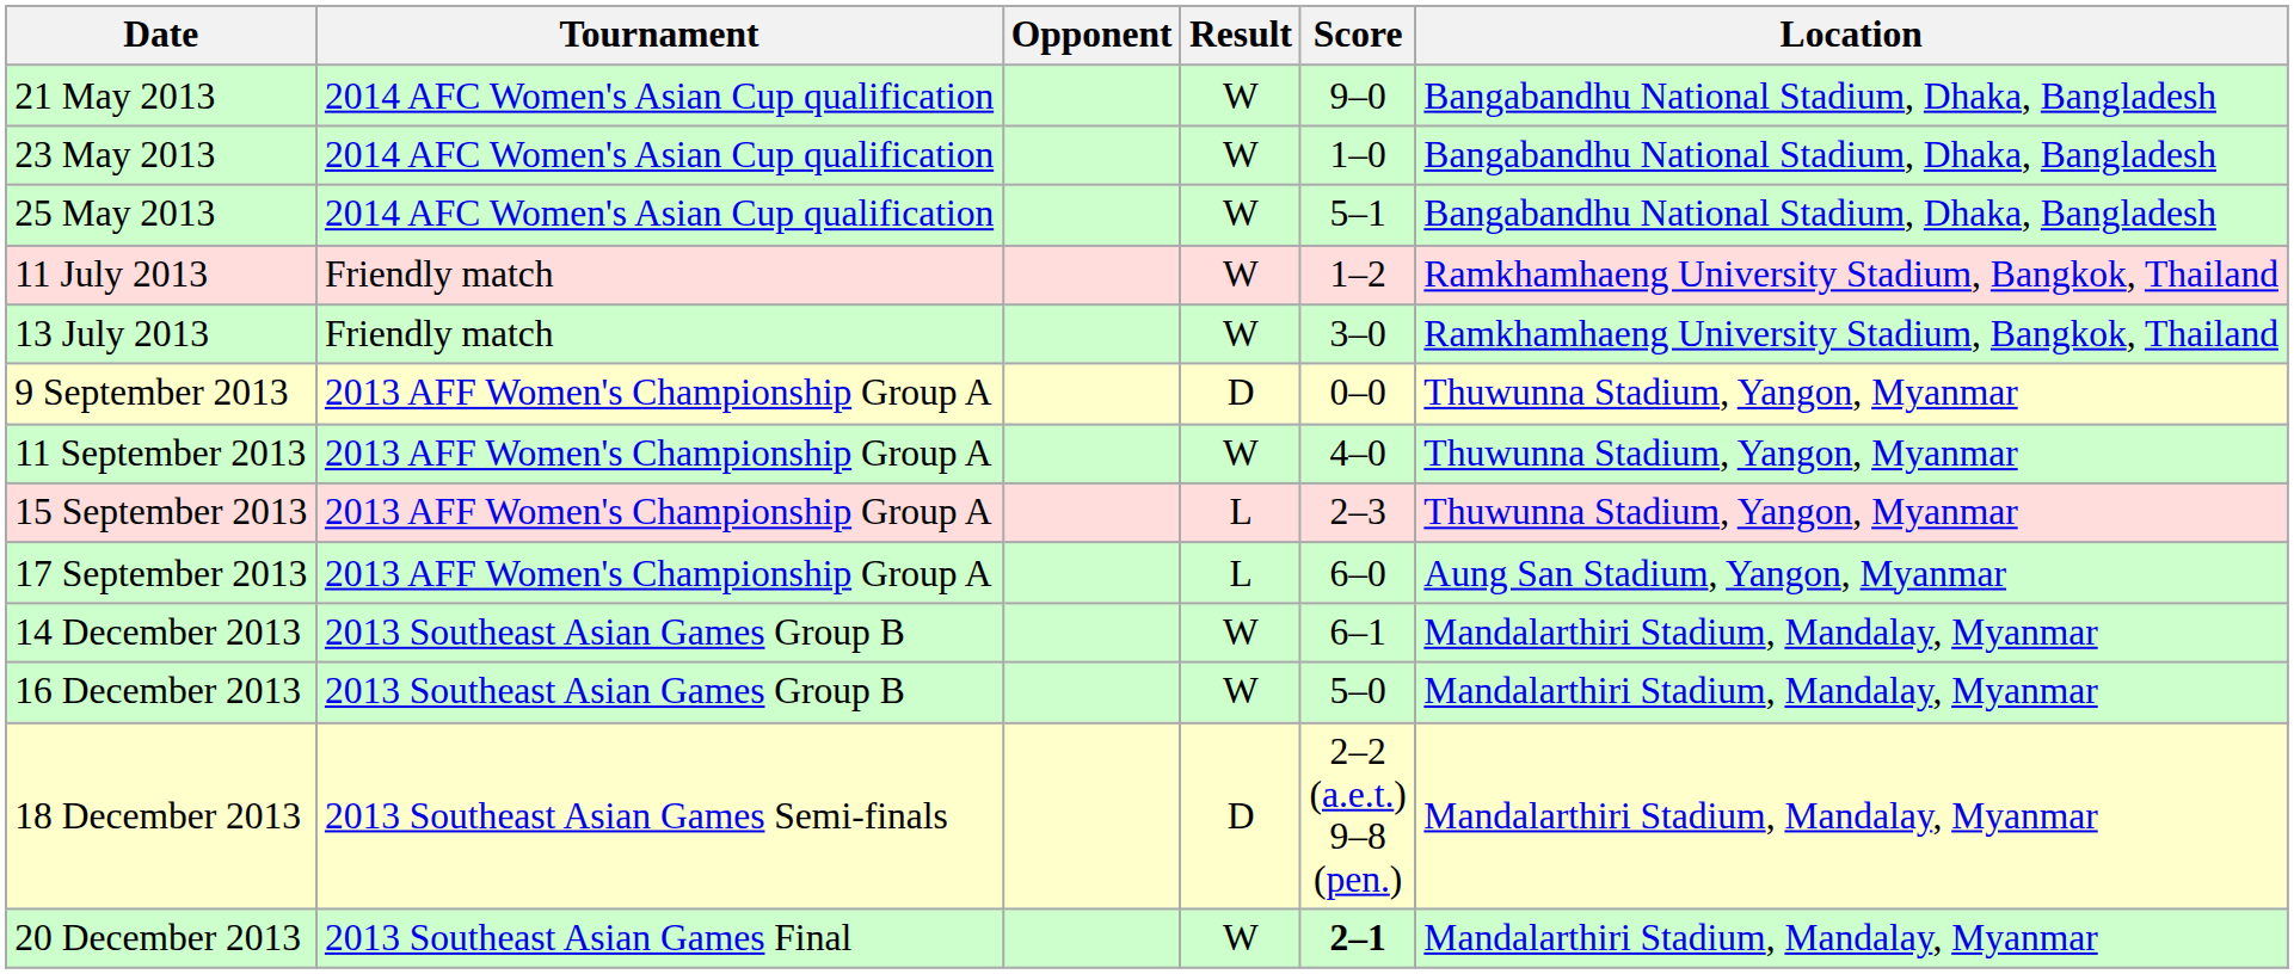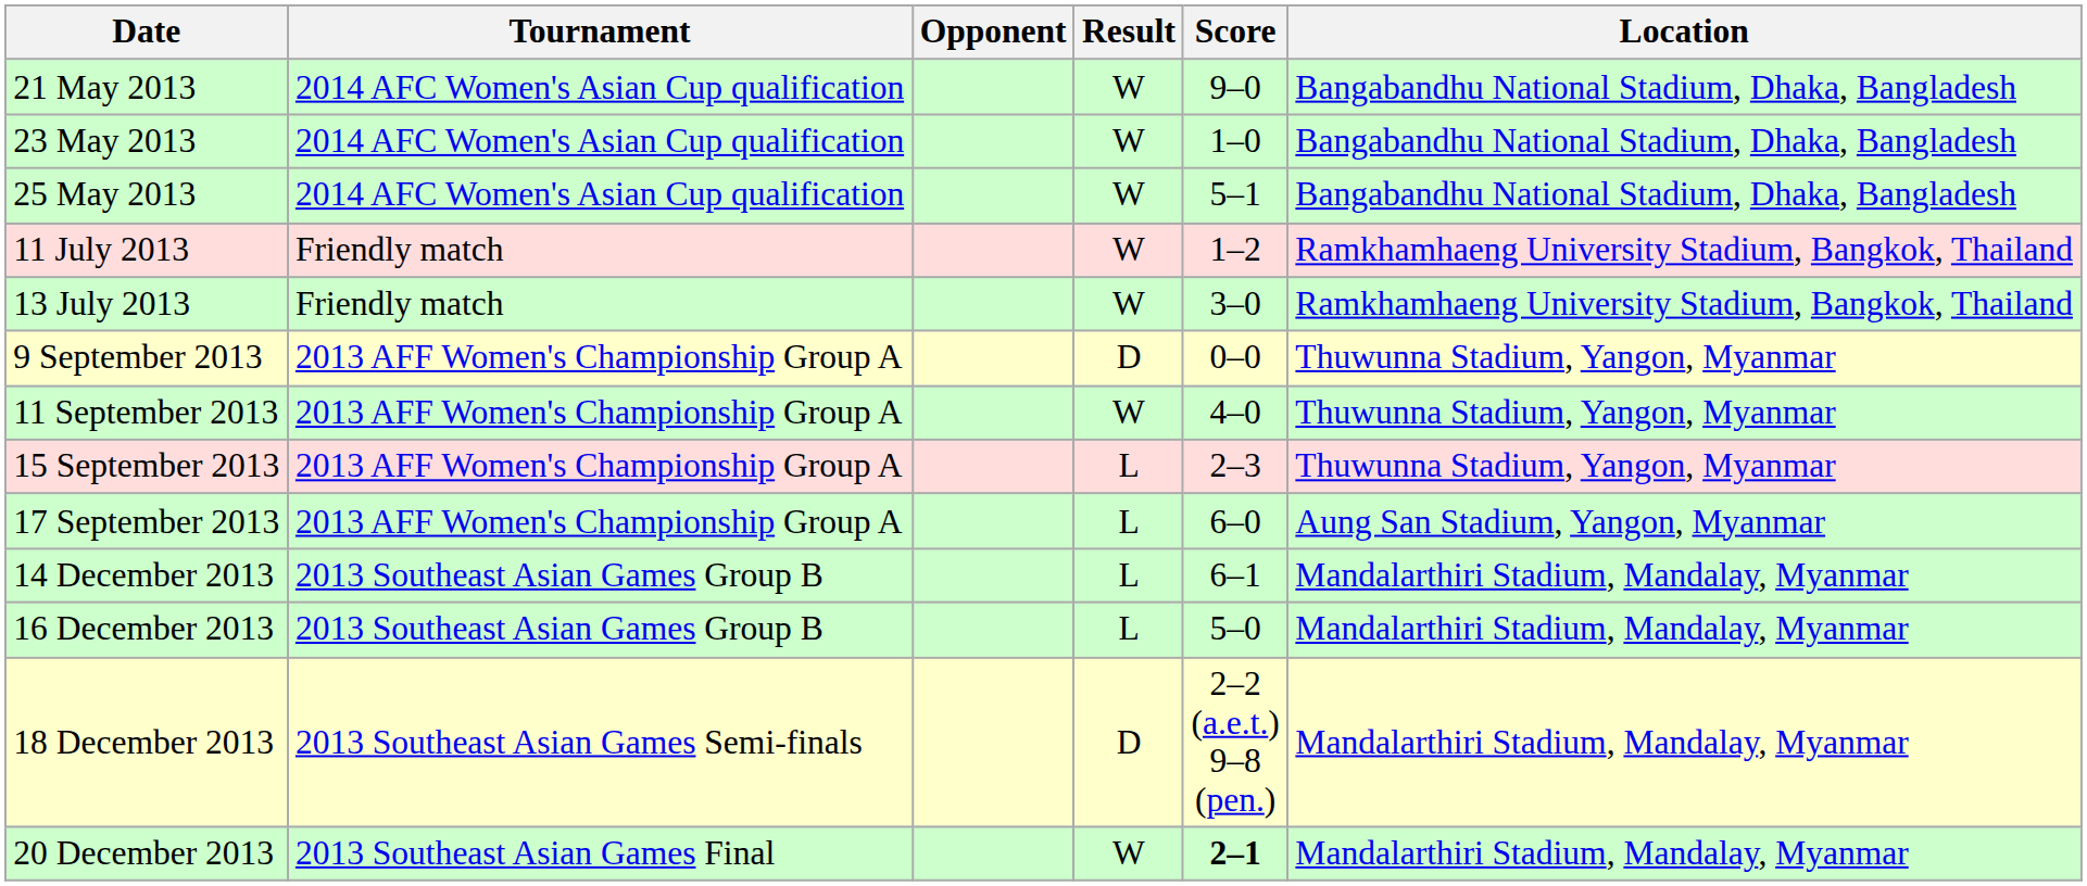14 December 2013 | Result: W -> L
16 December 2013 | Result: W -> L
